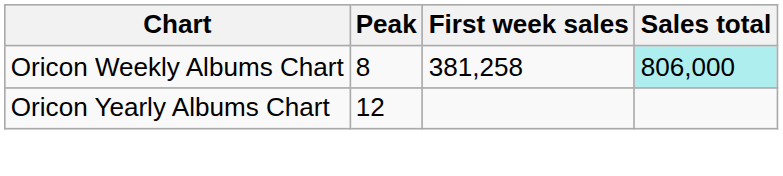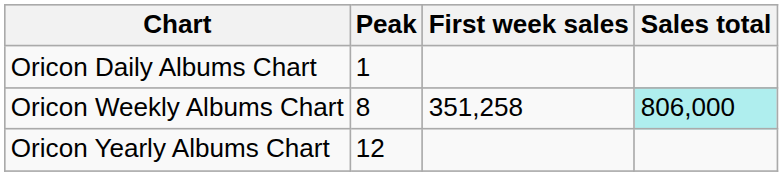+ row: Oricon Daily Albums Chart | 1
Oricon Weekly Albums Chart | First week sales: 381,258 -> 351,258
